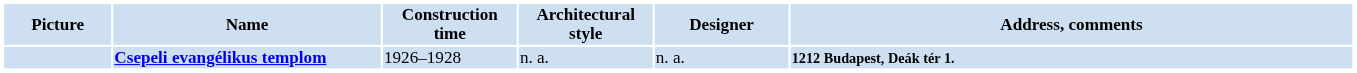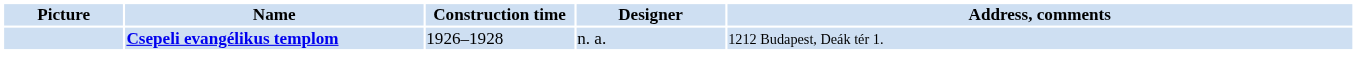- column: Architectural style | n. a.
Csepeli evangélikus templom | Address, comments: bold -> normal
